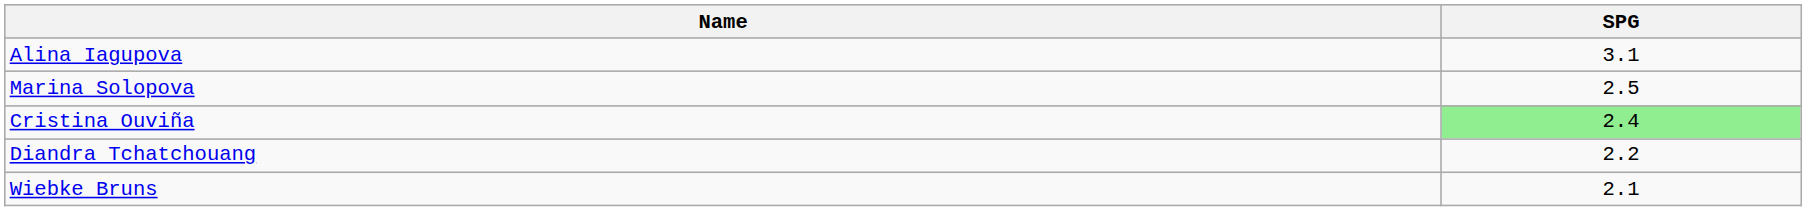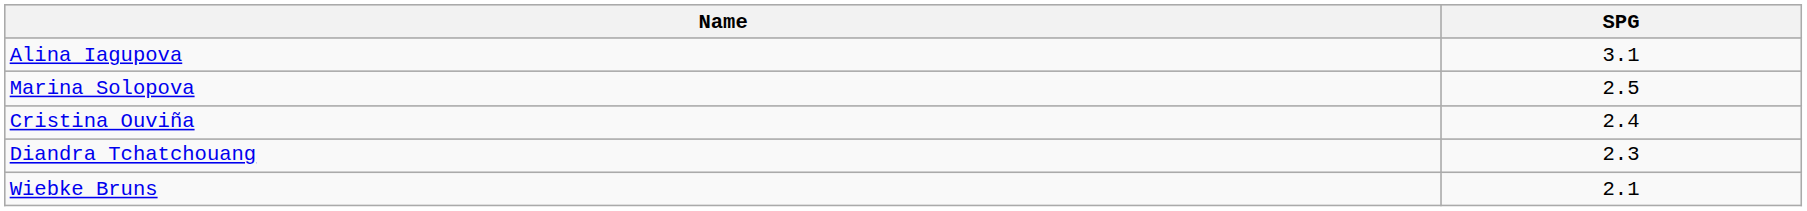Cristina Ouviña | SPG: lightgreen background -> no background
Diandra Tchatchouang | SPG: 2.2 -> 2.3
